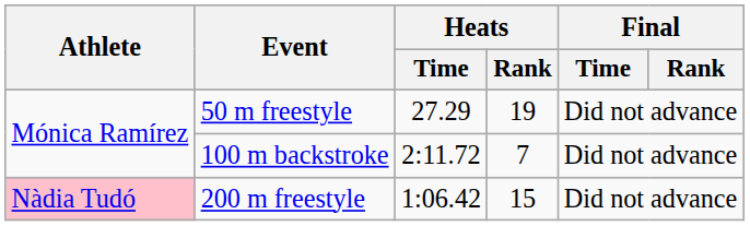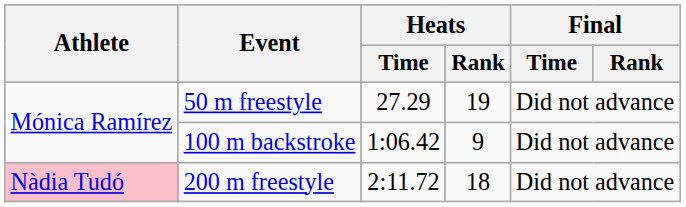100 m backstroke | Heats / Time: 2:11.72 -> 1:06.42
100 m backstroke | Heats / Rank: 7 -> 9
200 m freestyle | Heats / Time: 1:06.42 -> 2:11.72
200 m freestyle | Heats / Rank: 15 -> 18
